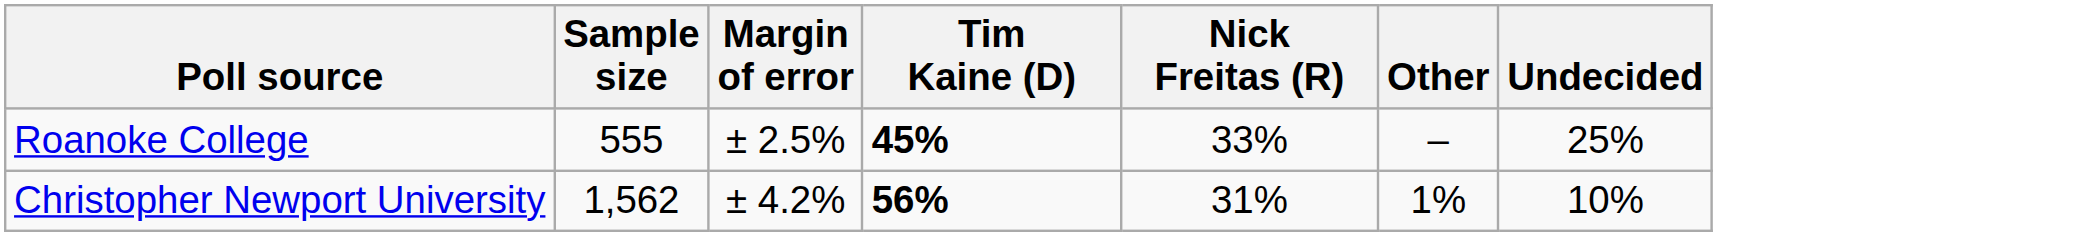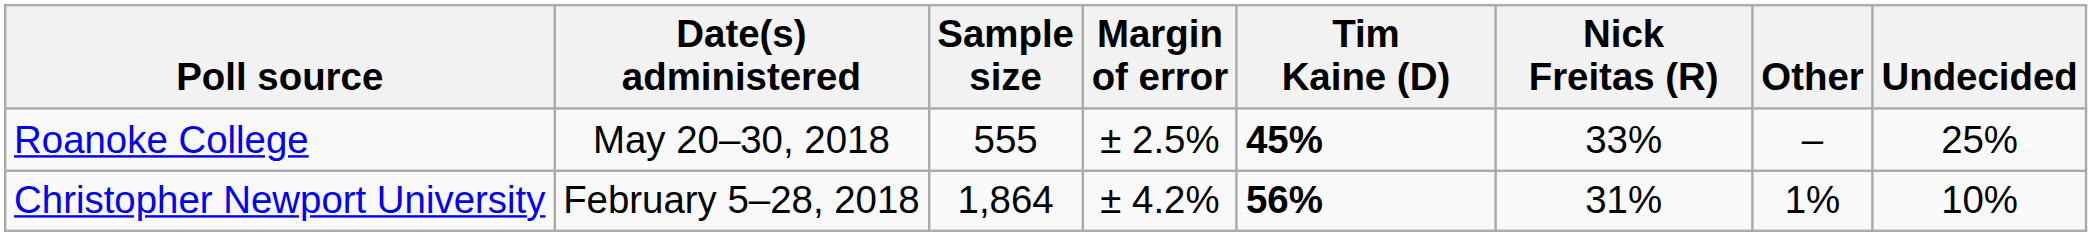+ column: Date(s) administered | May 20–30, 2018 | February 5–28, 2018
Christopher Newport University | Sample size: 1,562 -> 1,864
